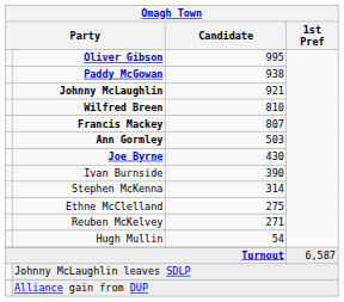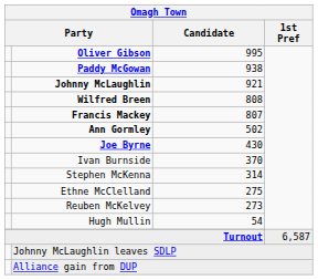Wilfred Breen | Candidate: 810 -> 808
Ann Gormley | Candidate: 503 -> 502
Ivan Burnside | Candidate: 390 -> 370
Reuben McKelvey | Candidate: 271 -> 273
